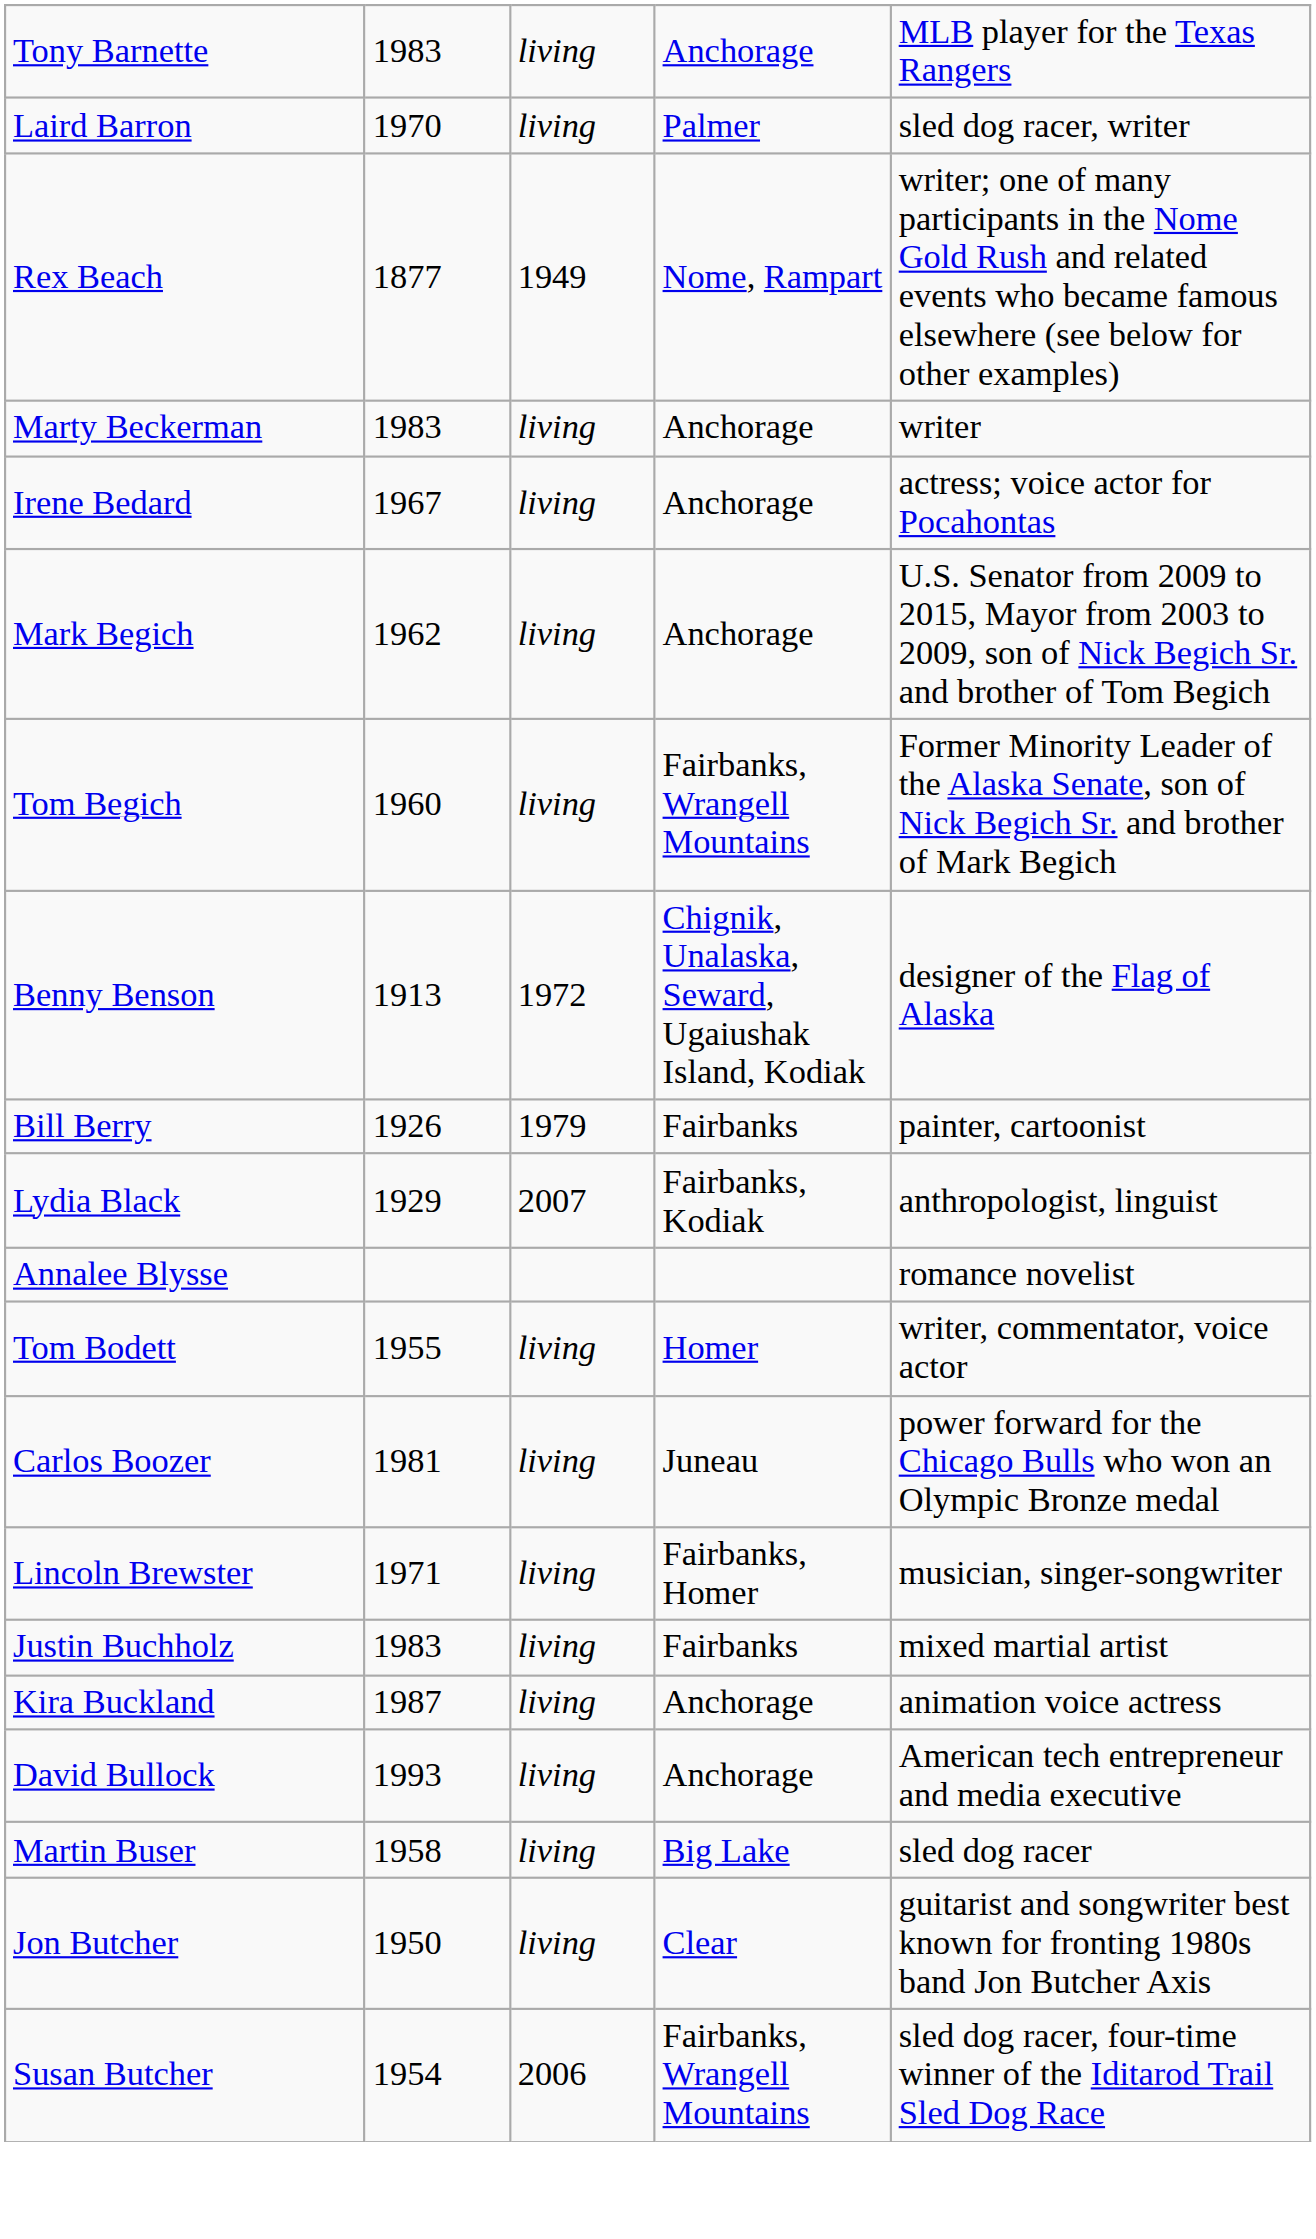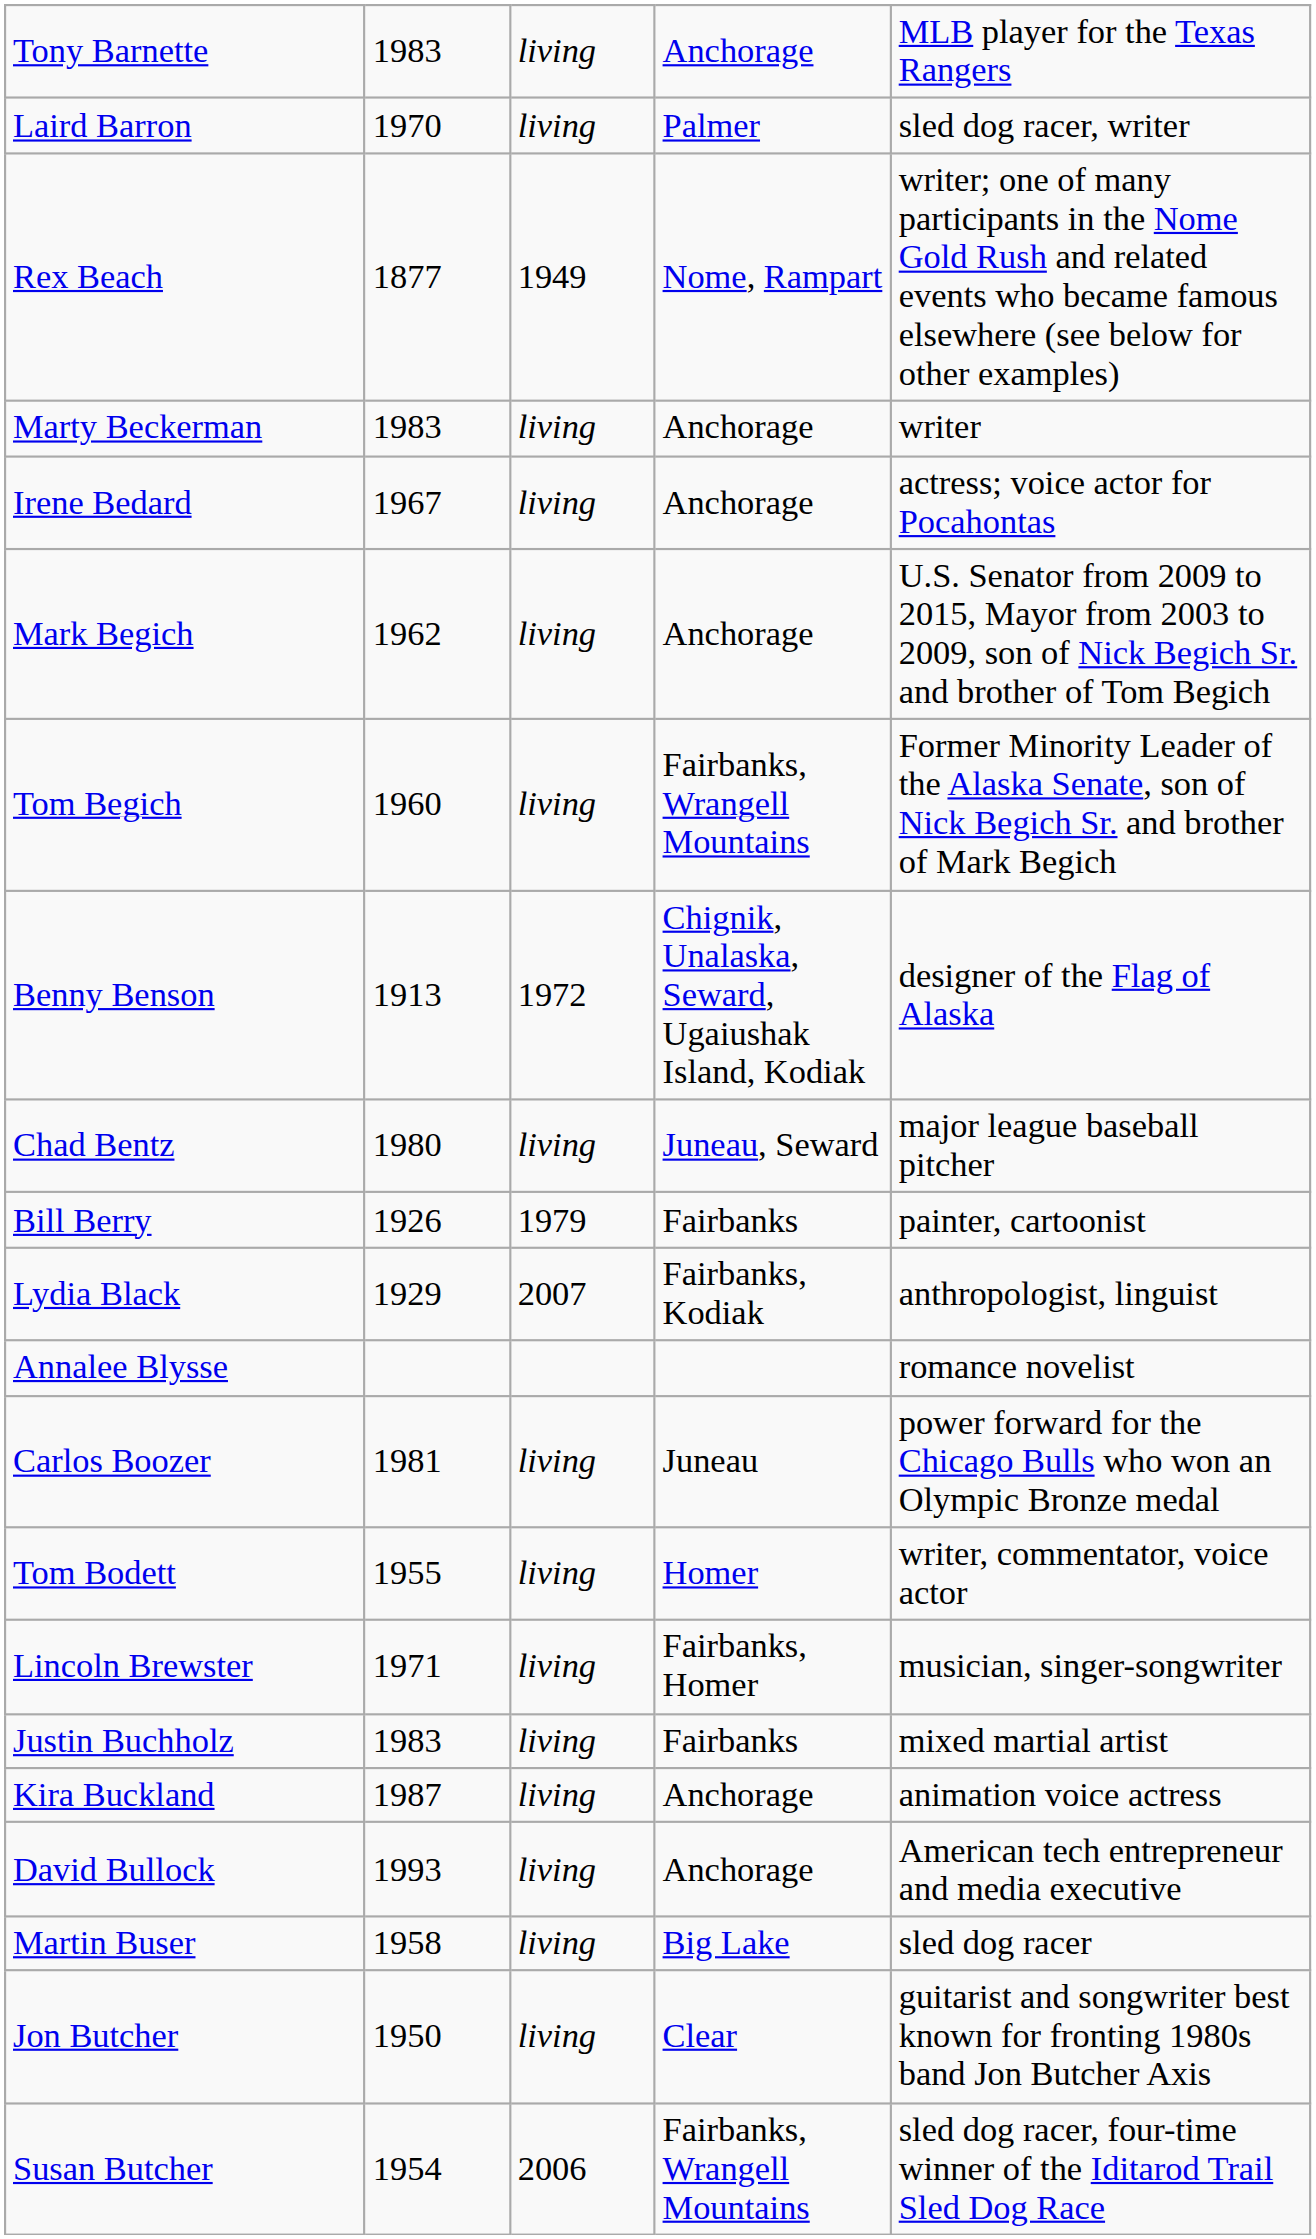+ row: Chad Bentz | 1980 | living | Juneau, Seward | major league baseball pitcher
rows swapped: Tom Bodett <-> Carlos Boozer
